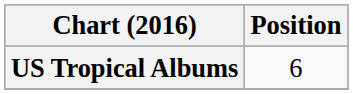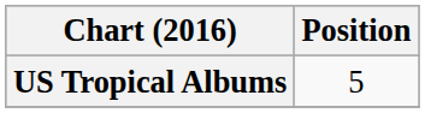US Tropical Albums | Position: 6 -> 5
